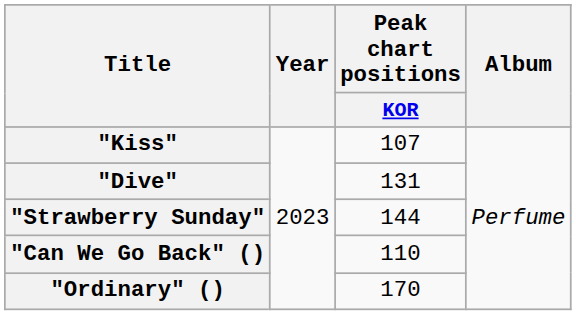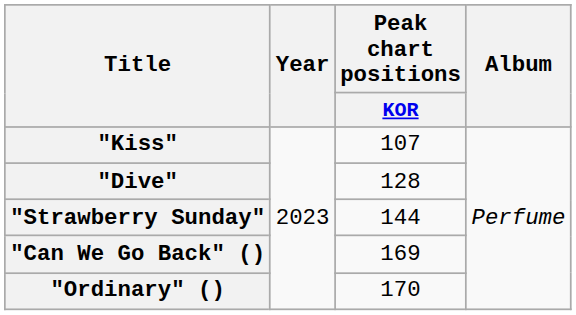"Dive" | Peak chart positions / KOR: 131 -> 128
"Can We Go Back" () | Peak chart positions / KOR: 110 -> 169
